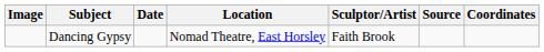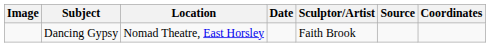columns swapped: Location <-> Date
